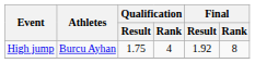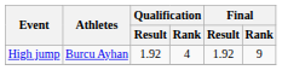High jump | Qualification / Result: 1.75 -> 1.92
High jump | Final / Rank: 8 -> 9
